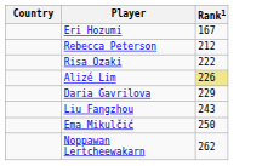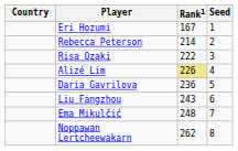+ column: Seed | 1 | 2 | 3 | 4 | 5 | 6 | 7 | 8
Rebecca Peterson | Rank1: 212 -> 214
Daria Gavrilova | Rank1: 229 -> 236
Ema Mikulčić | Rank1: 250 -> 248
